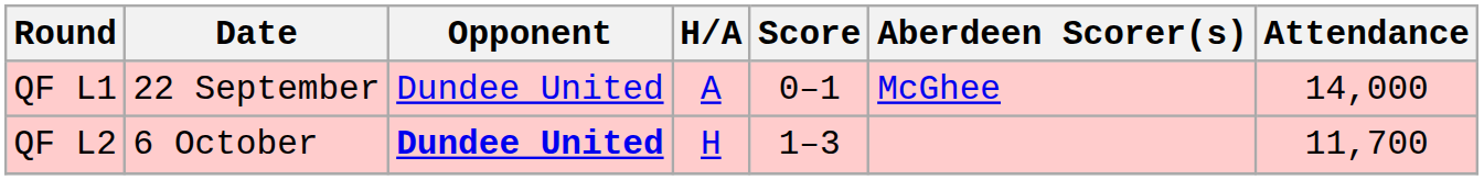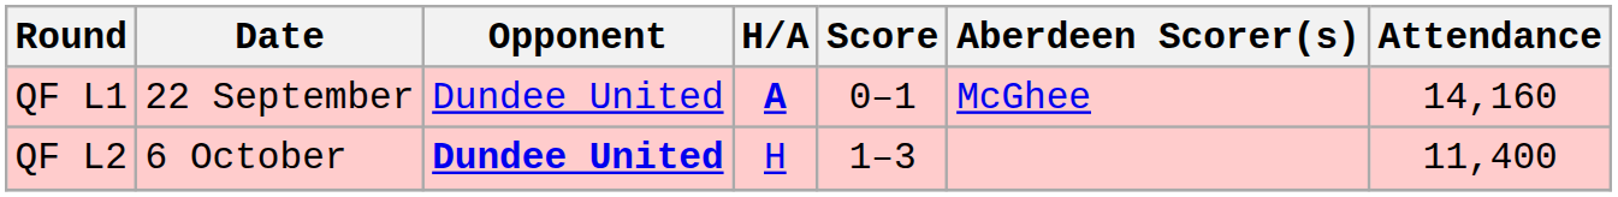QF L1 | H/A: normal -> bold
QF L1 | Attendance: 14,000 -> 14,160
QF L2 | Attendance: 11,700 -> 11,400
